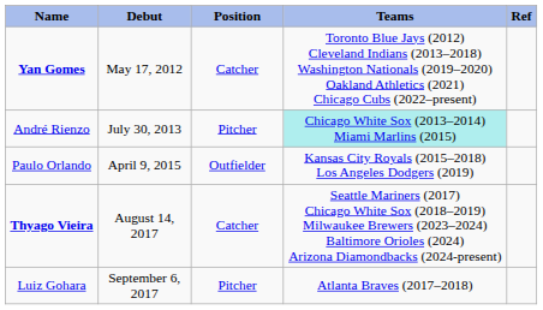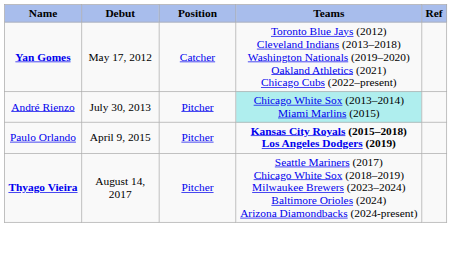Paulo Orlando | Position: Outfielder -> Pitcher
Paulo Orlando | Teams: normal -> bold
Thyago Vieira | Position: Catcher -> Pitcher
- row: Luiz Gohara | September 6, 2017 | Pitcher | Atlanta Braves (2017–2018)
